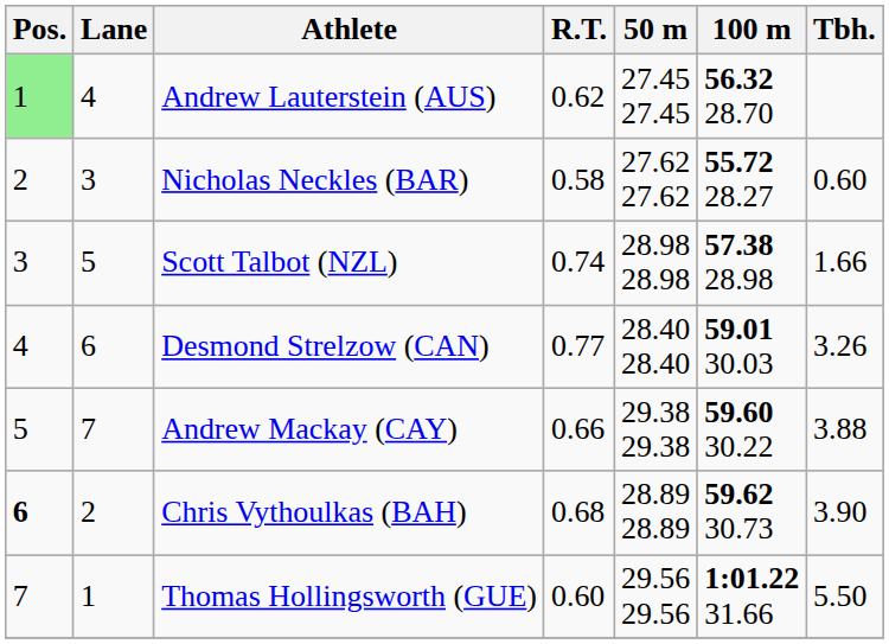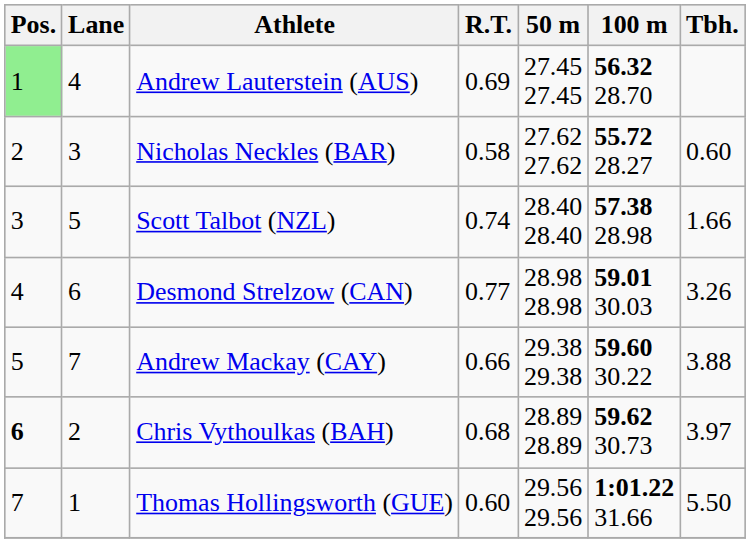Andrew Lauterstein (AUS) | R.T.: 0.62 -> 0.69
Scott Talbot (NZL) | 50 m: 28.98 28.98 -> 28.40 28.40
Desmond Strelzow (CAN) | 50 m: 28.40 28.40 -> 28.98 28.98
Chris Vythoulkas (BAH) | Tbh.: 3.90 -> 3.97
